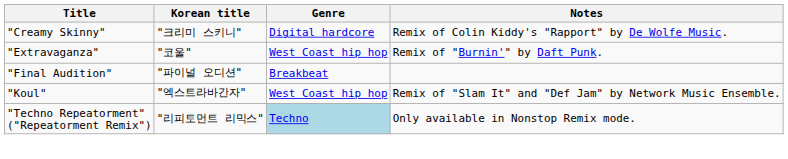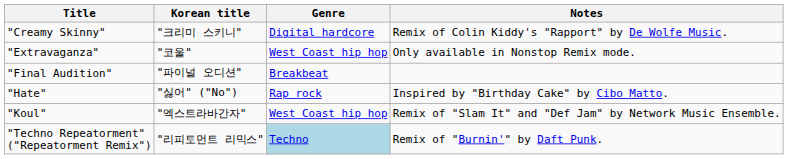"Extravaganza" | Notes: Remix of "Burnin'" by Daft Punk. -> Only available in Nonstop Remix mode.
+ row: "Hate" | "싫어" ("No") | Rap rock | Inspired by "Birthday Cake" by Cibo Matto.
"Techno Repeatorment" ("Repeatorment Remix") | Notes: Only available in Nonstop Remix mode. -> Remix of "Burnin'" by Daft Punk.
